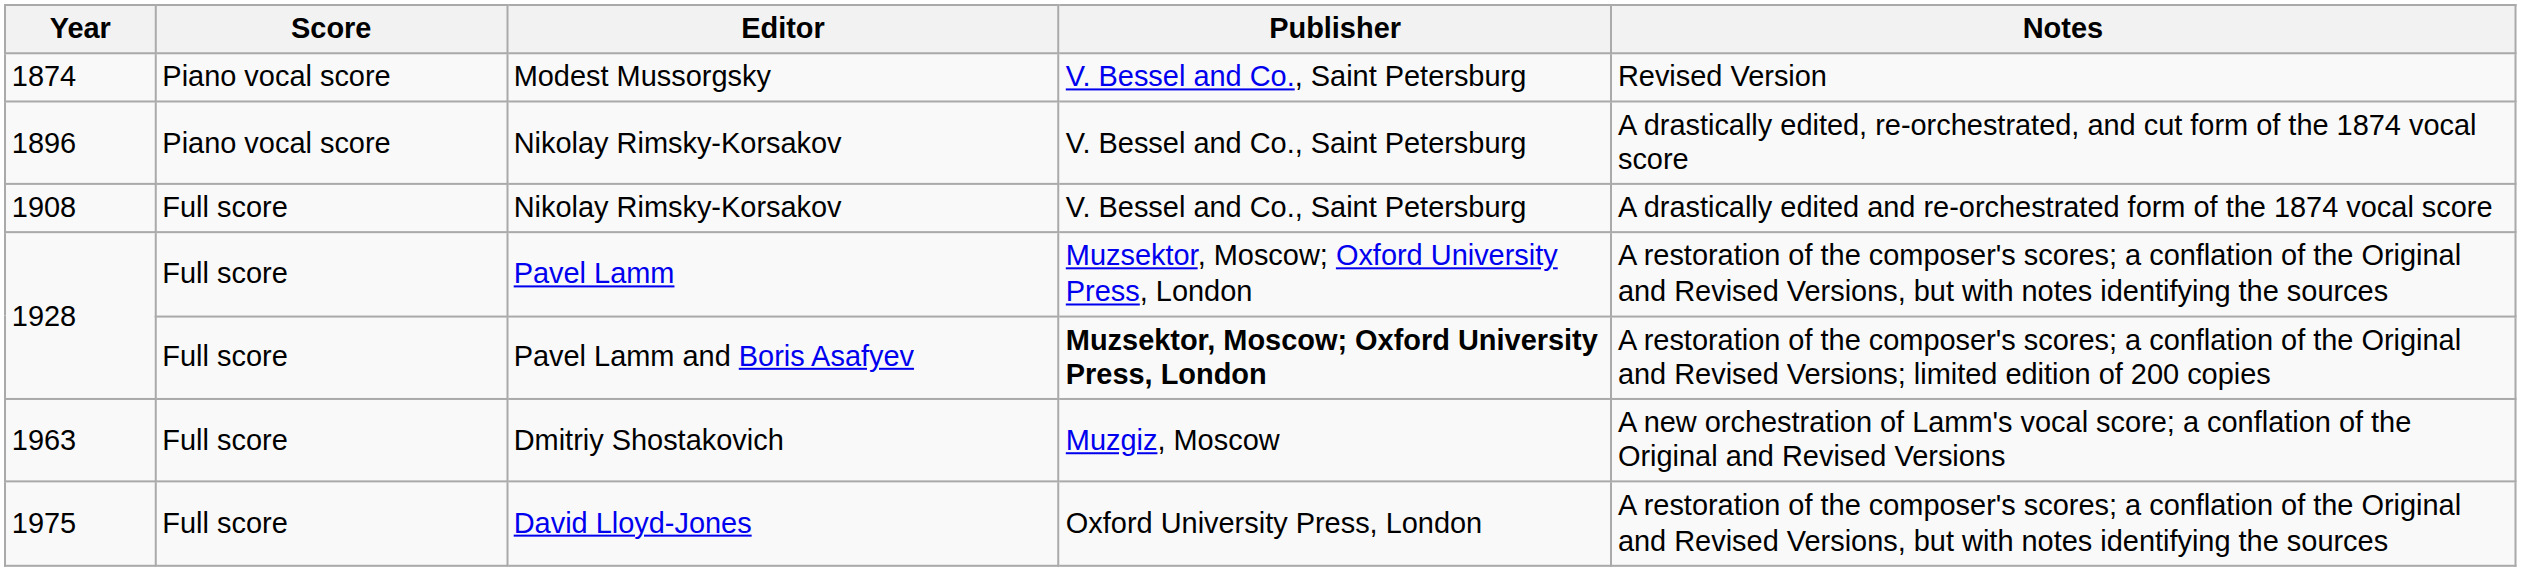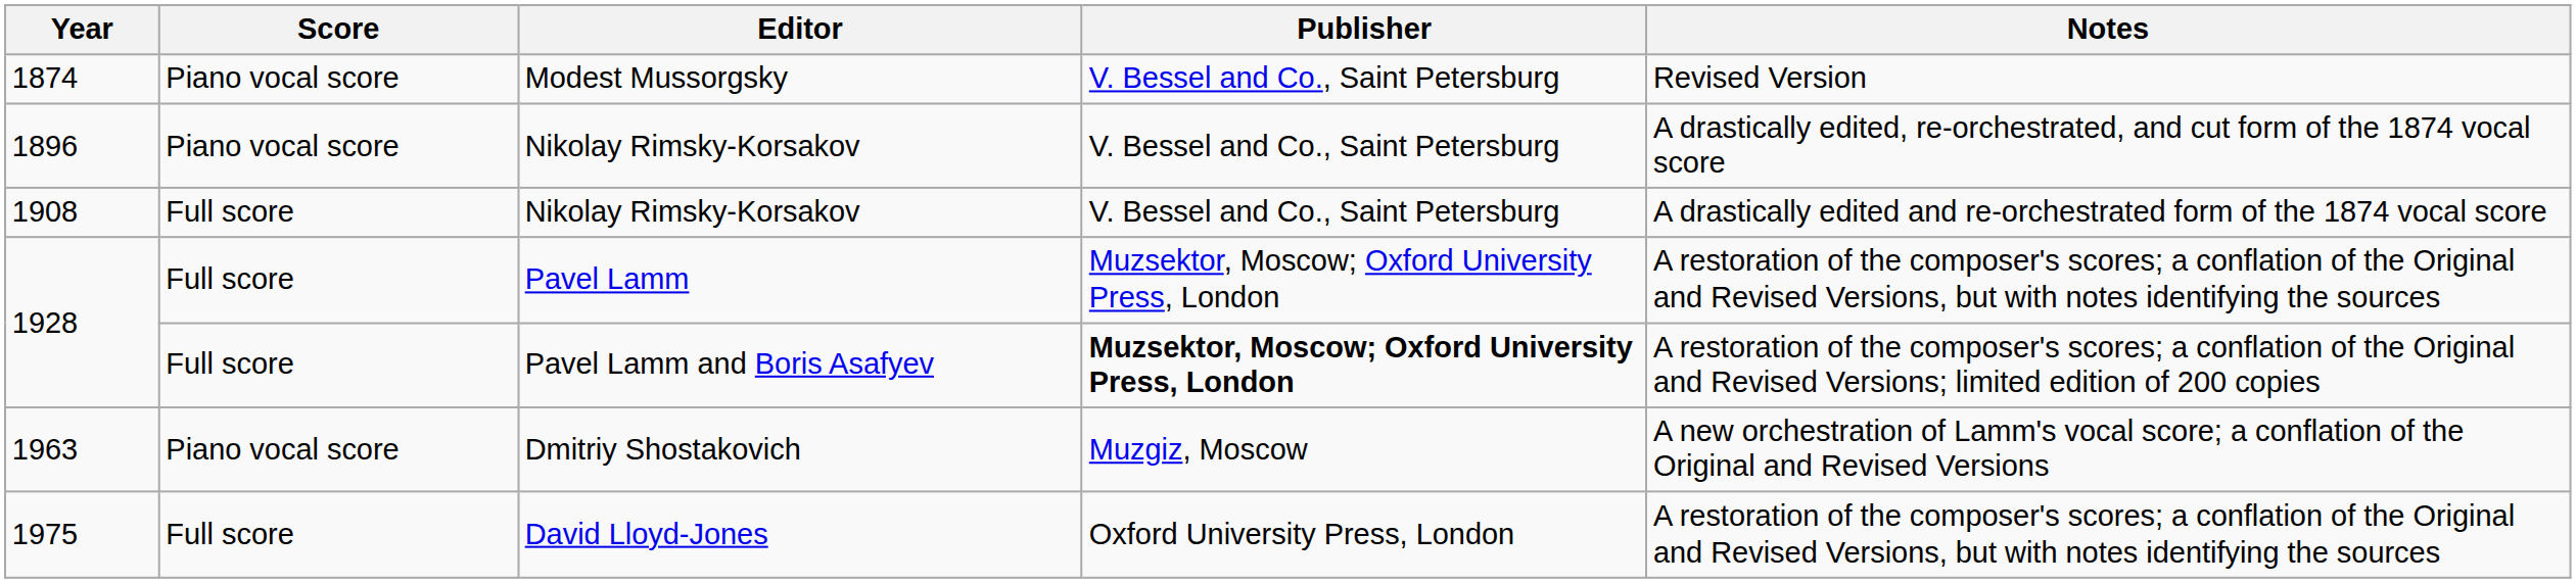1963 | Score: Full score -> Piano vocal score
